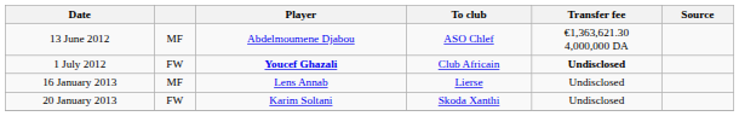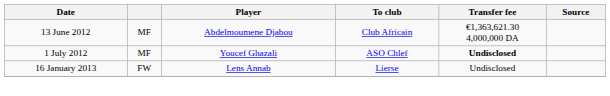13 June 2012 | To club: ASO Chlef -> Club Africain
1 July 2012 | column 2: FW -> MF
1 July 2012 | Player: bold -> normal
1 July 2012 | To club: Club Africain -> ASO Chlef
16 January 2013 | column 2: MF -> FW
- row: 20 January 2013 | FW | Karim Soltani | Skoda Xanthi | Undisclosed
